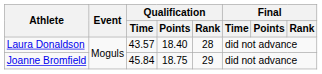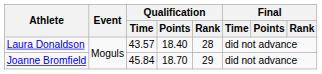Joanne Bromfield | Qualification / Points: 18.75 -> 18.70
